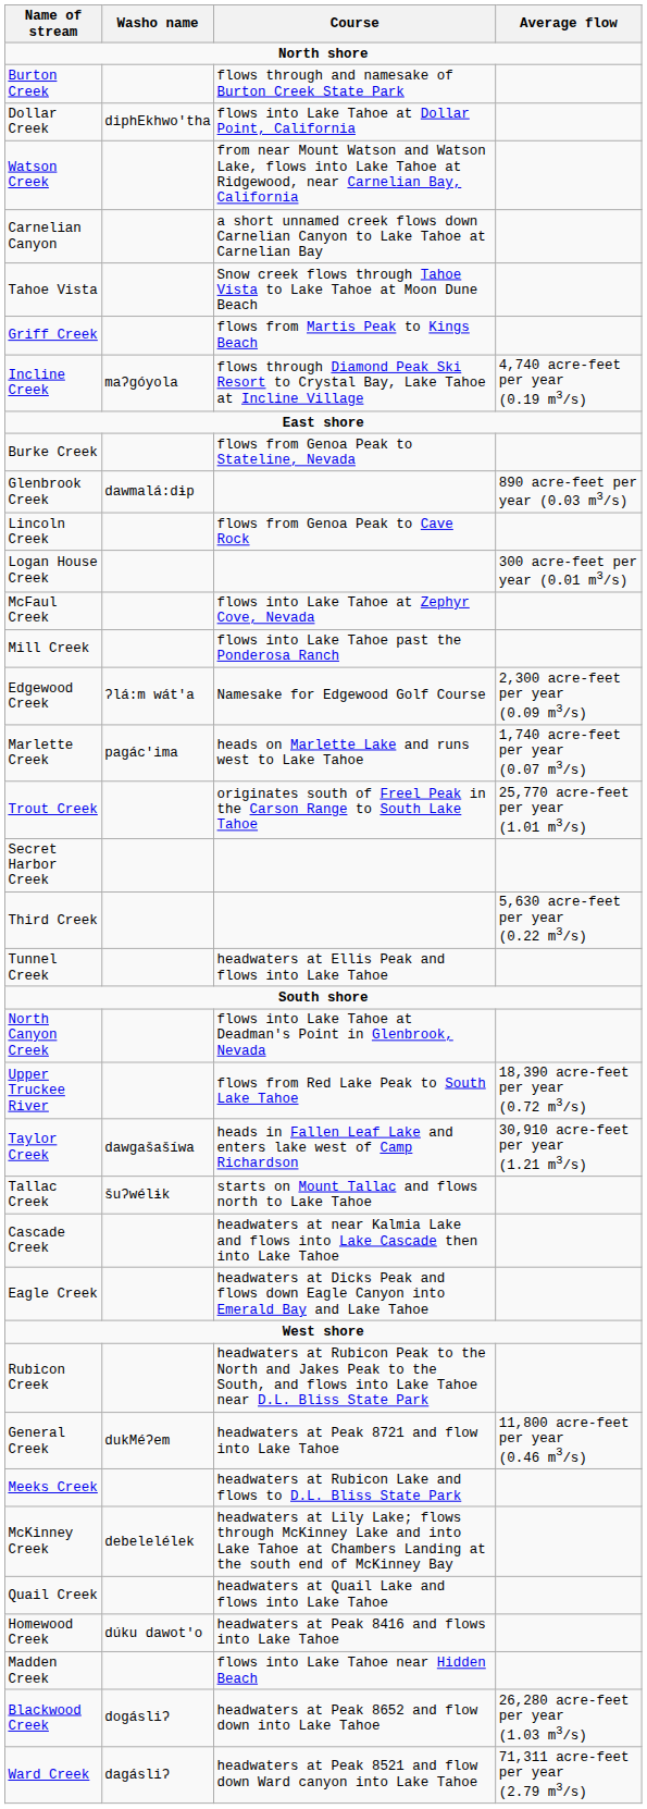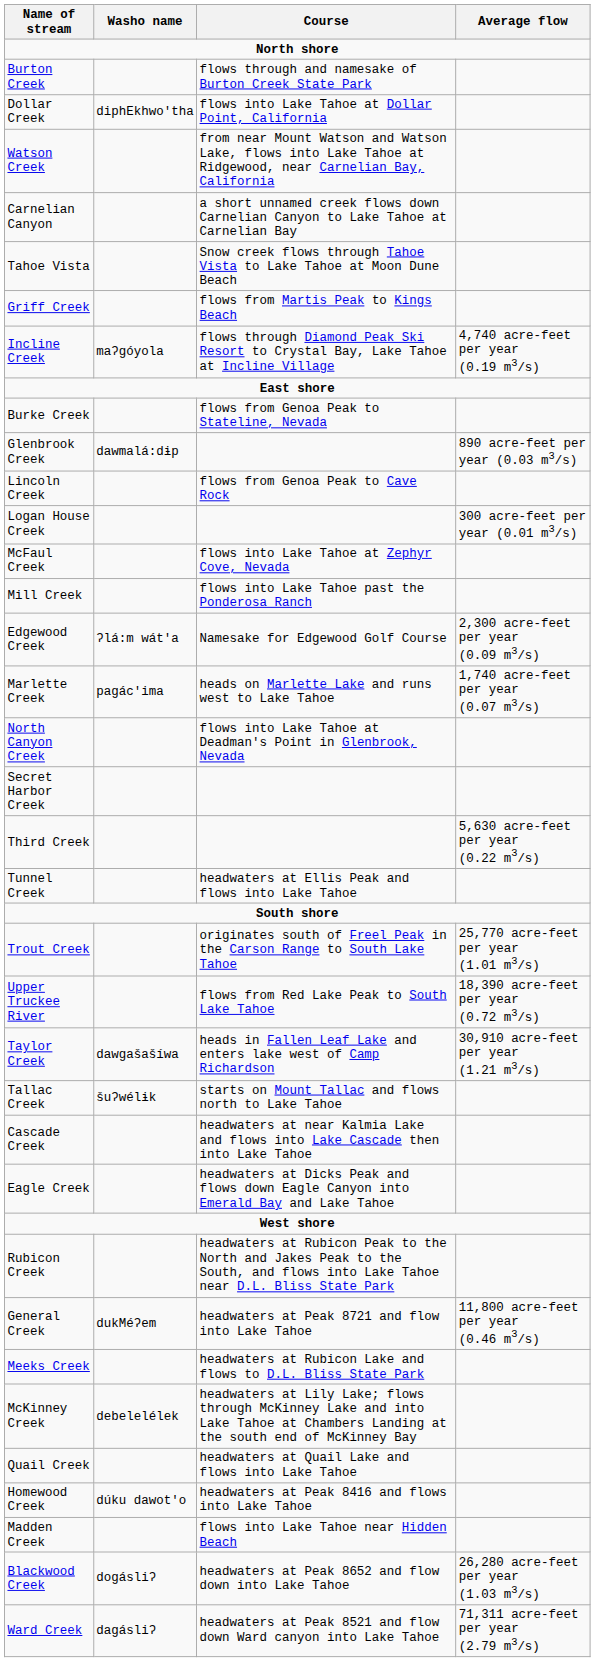rows swapped: North Canyon Creek <-> Trout Creek
